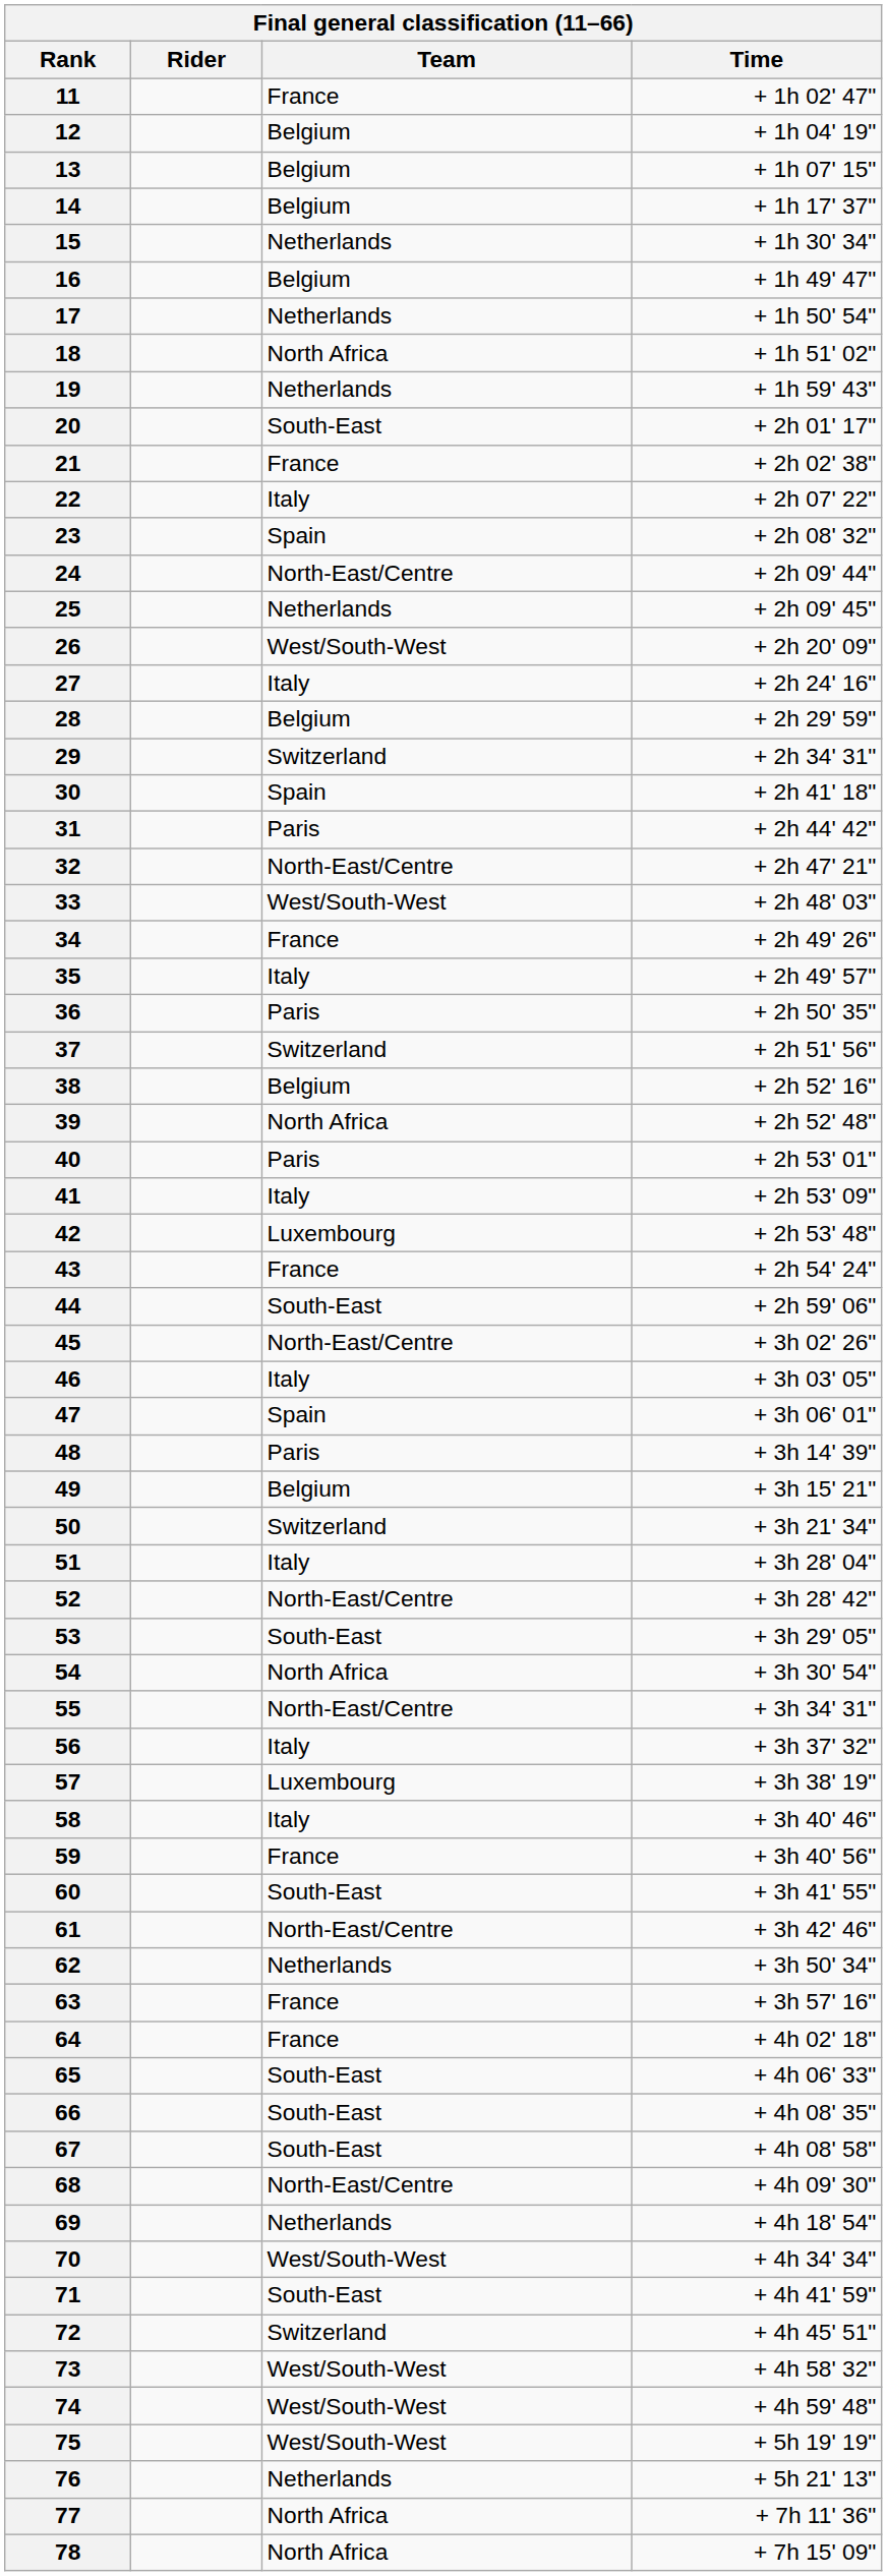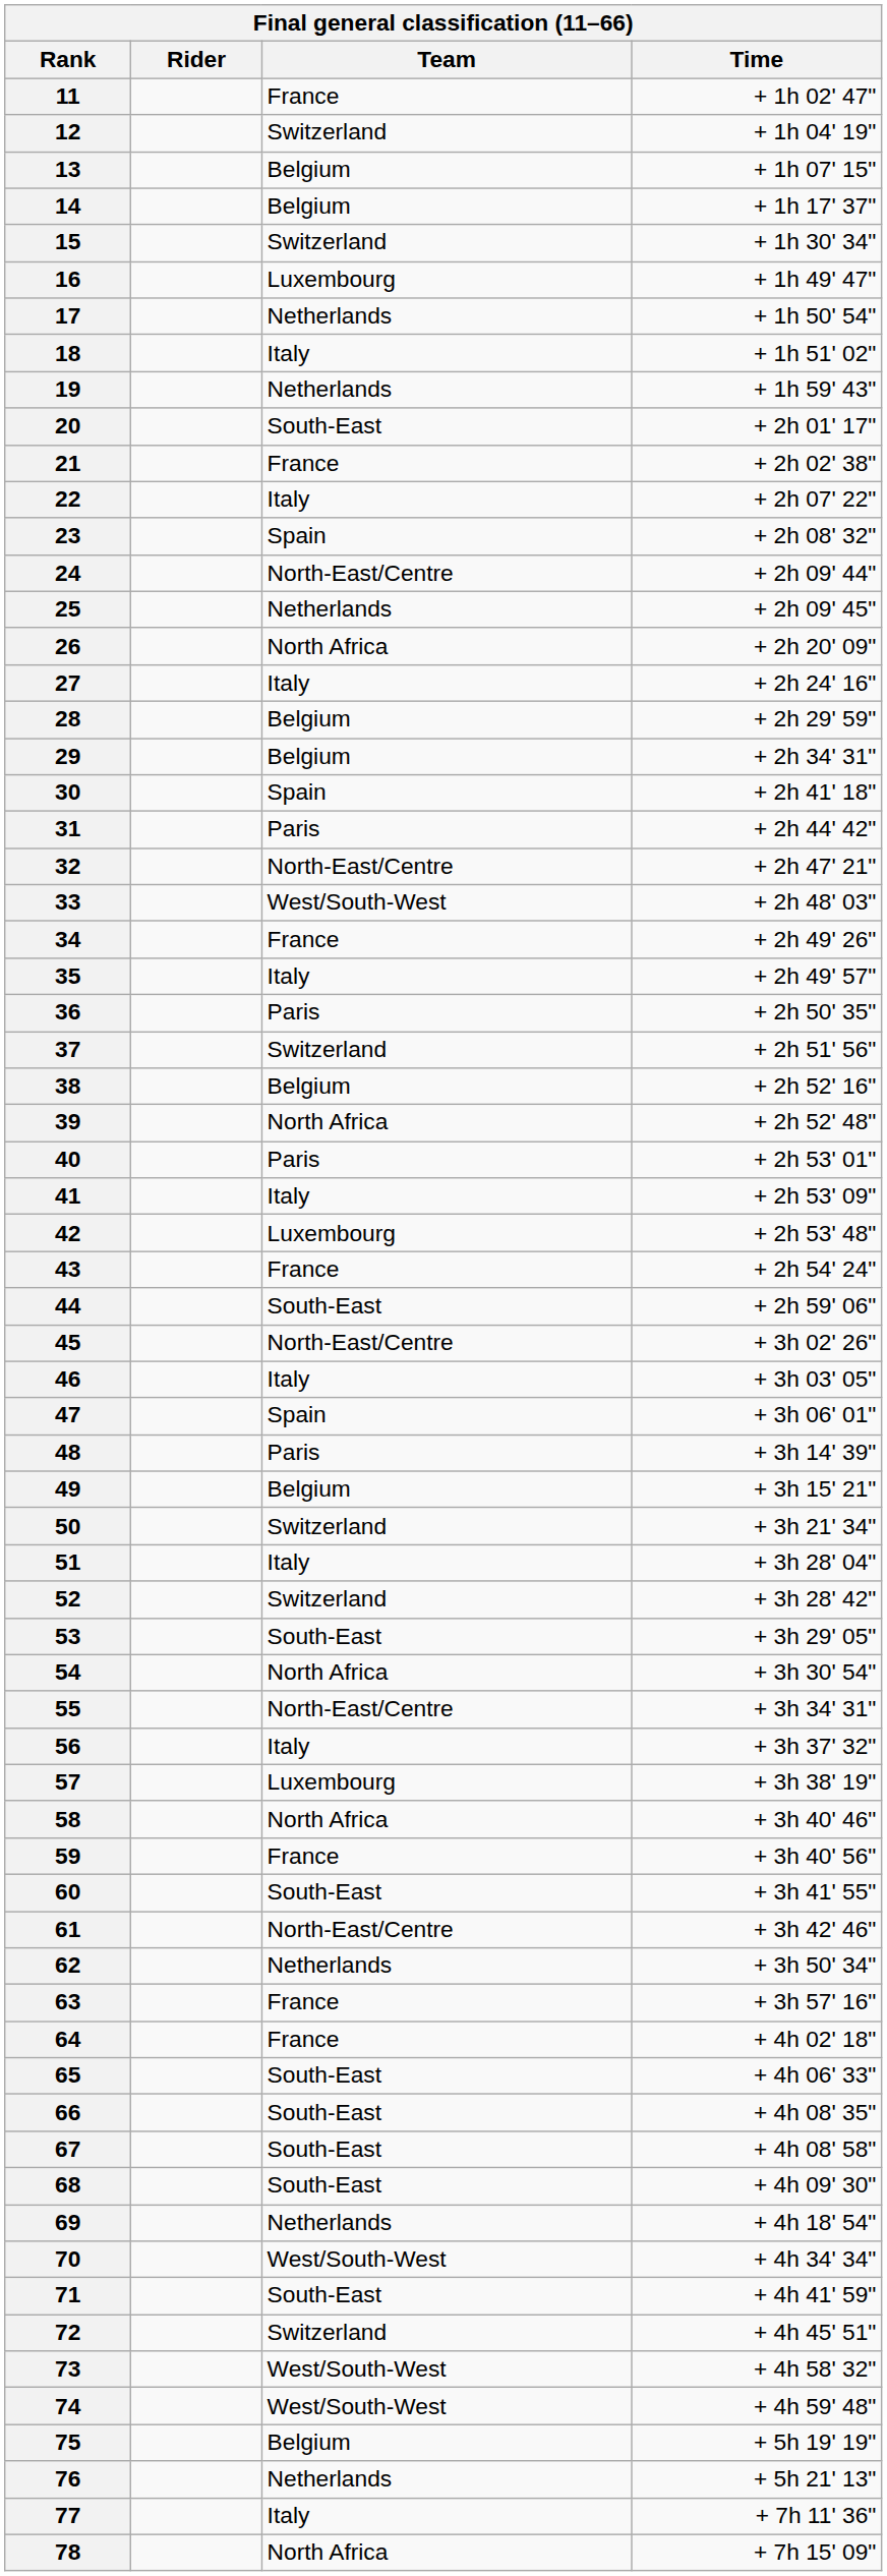12 | Team: Belgium -> Switzerland
15 | Team: Netherlands -> Switzerland
16 | Team: Belgium -> Luxembourg
18 | Team: North Africa -> Italy
26 | Team: West/South-West -> North Africa
29 | Team: Switzerland -> Belgium
52 | Team: North-East/Centre -> Switzerland
58 | Team: Italy -> North Africa
68 | Team: North-East/Centre -> South-East
75 | Team: West/South-West -> Belgium
77 | Team: North Africa -> Italy
